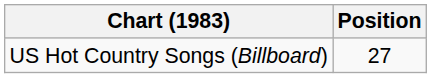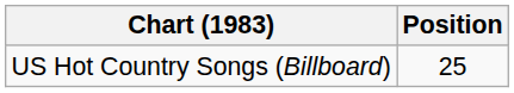US Hot Country Songs (Billboard) | Position: 27 -> 25
